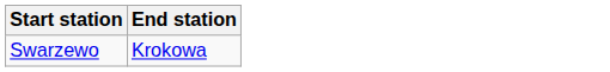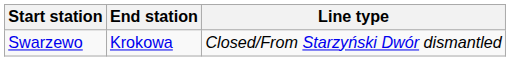+ column: Line type | Closed/From Starzyński Dwór dismantled
